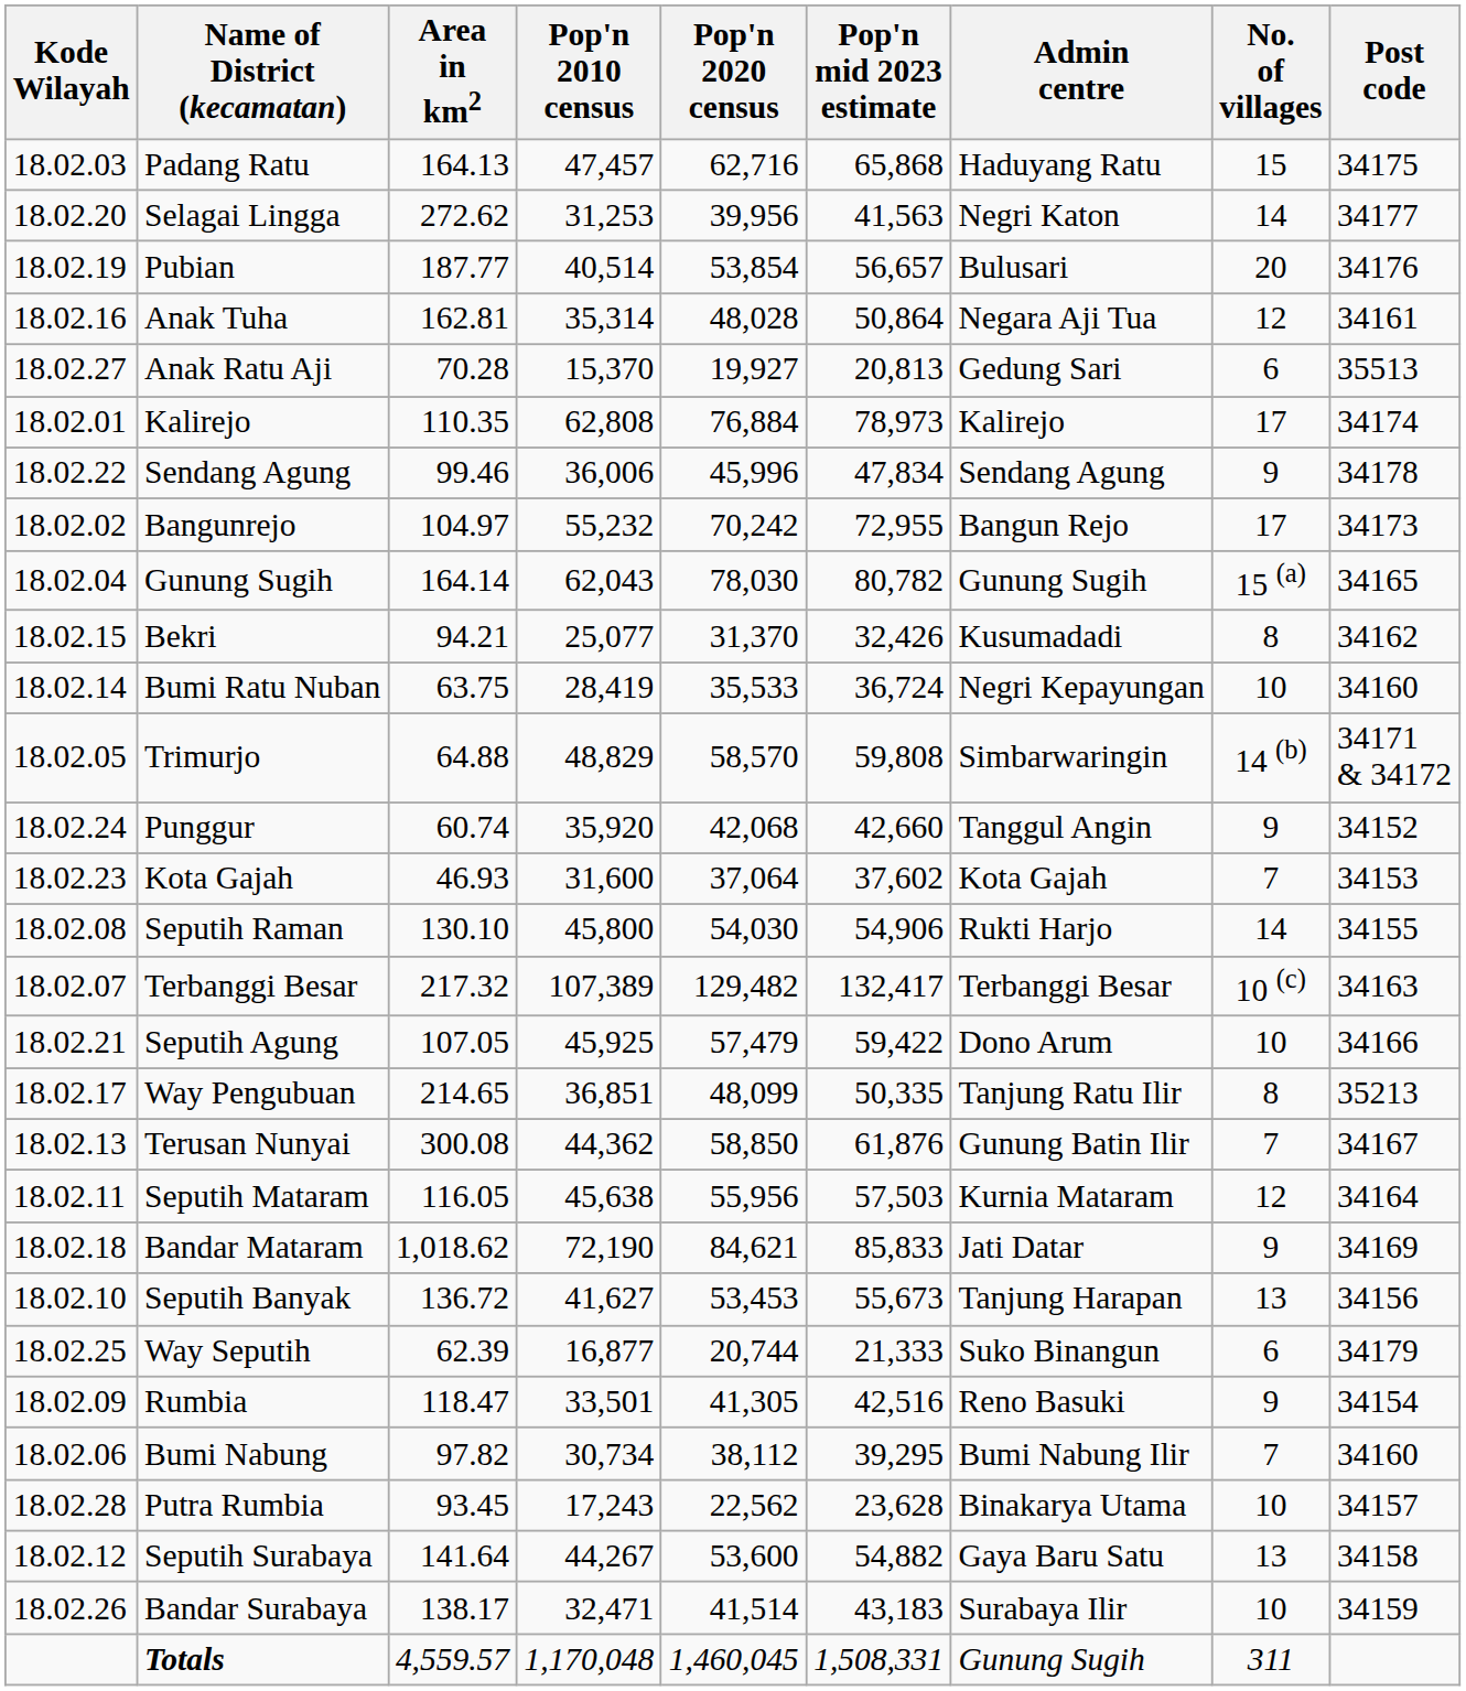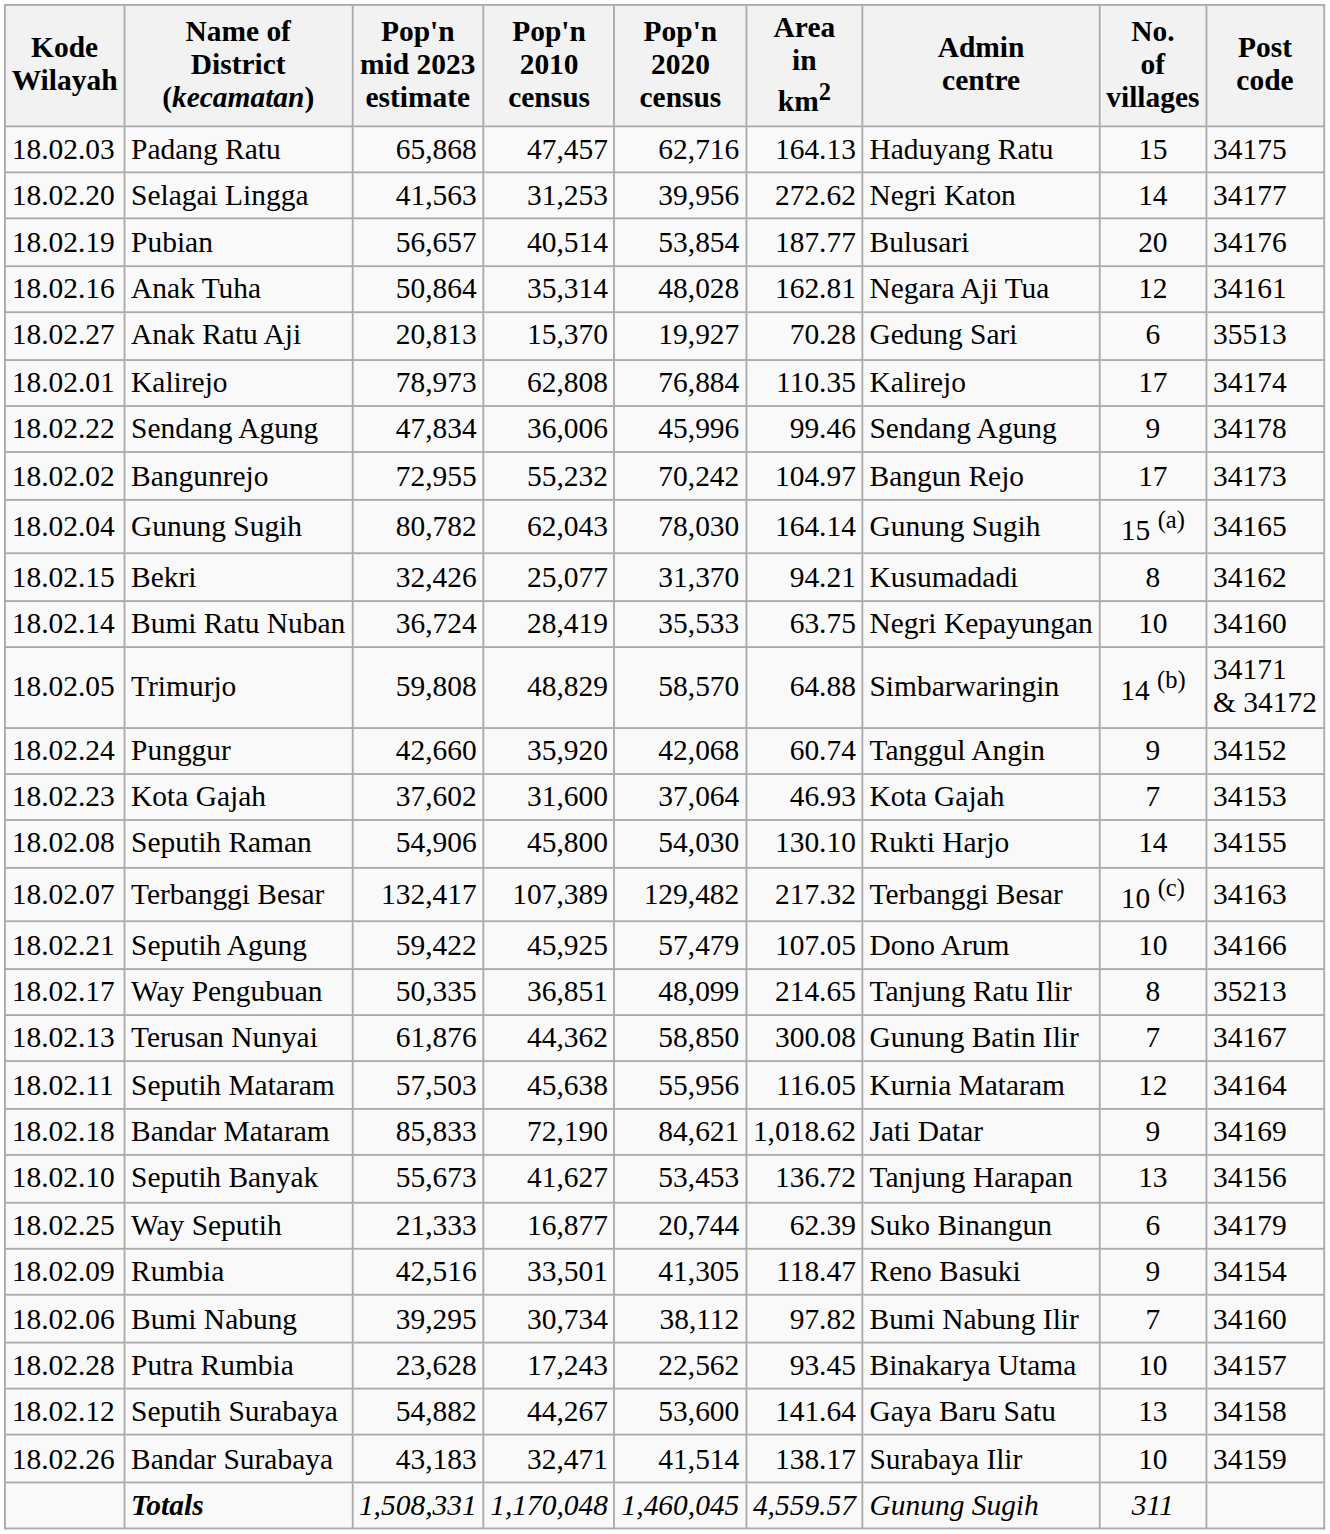columns swapped: Area in km2 <-> Pop'n mid 2023 estimate
